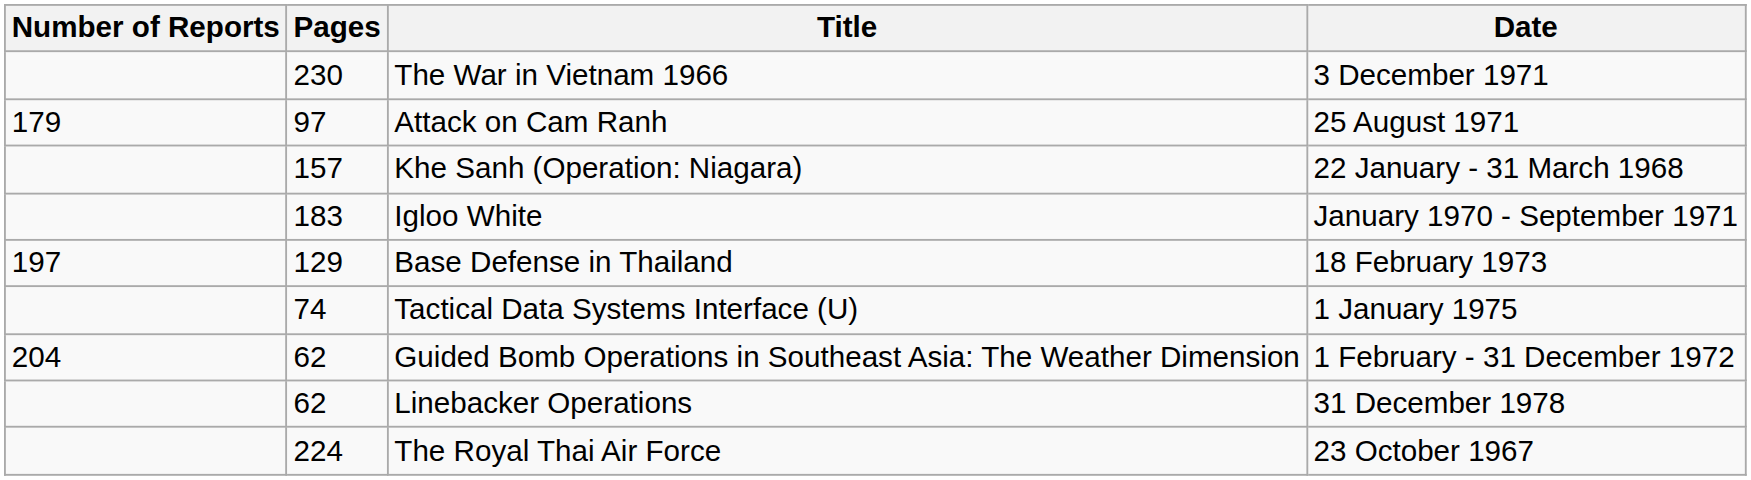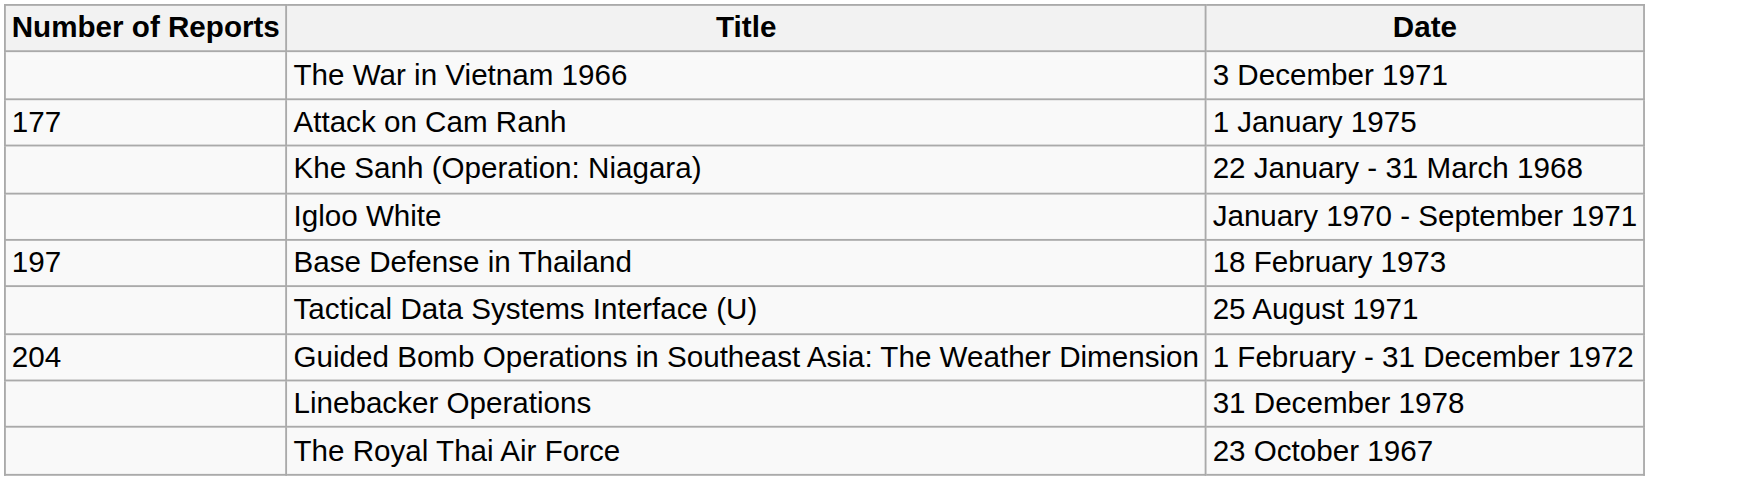- column: Pages | 230 | 97 | 157 | 183 | 129 | 74 | 62 | 62 | 224
Attack on Cam Ranh | Number of Reports: 179 -> 177
Attack on Cam Ranh | Date: 25 August 1971 -> 1 January 1975
Tactical Data Systems Interface (U) | Date: 1 January 1975 -> 25 August 1971
